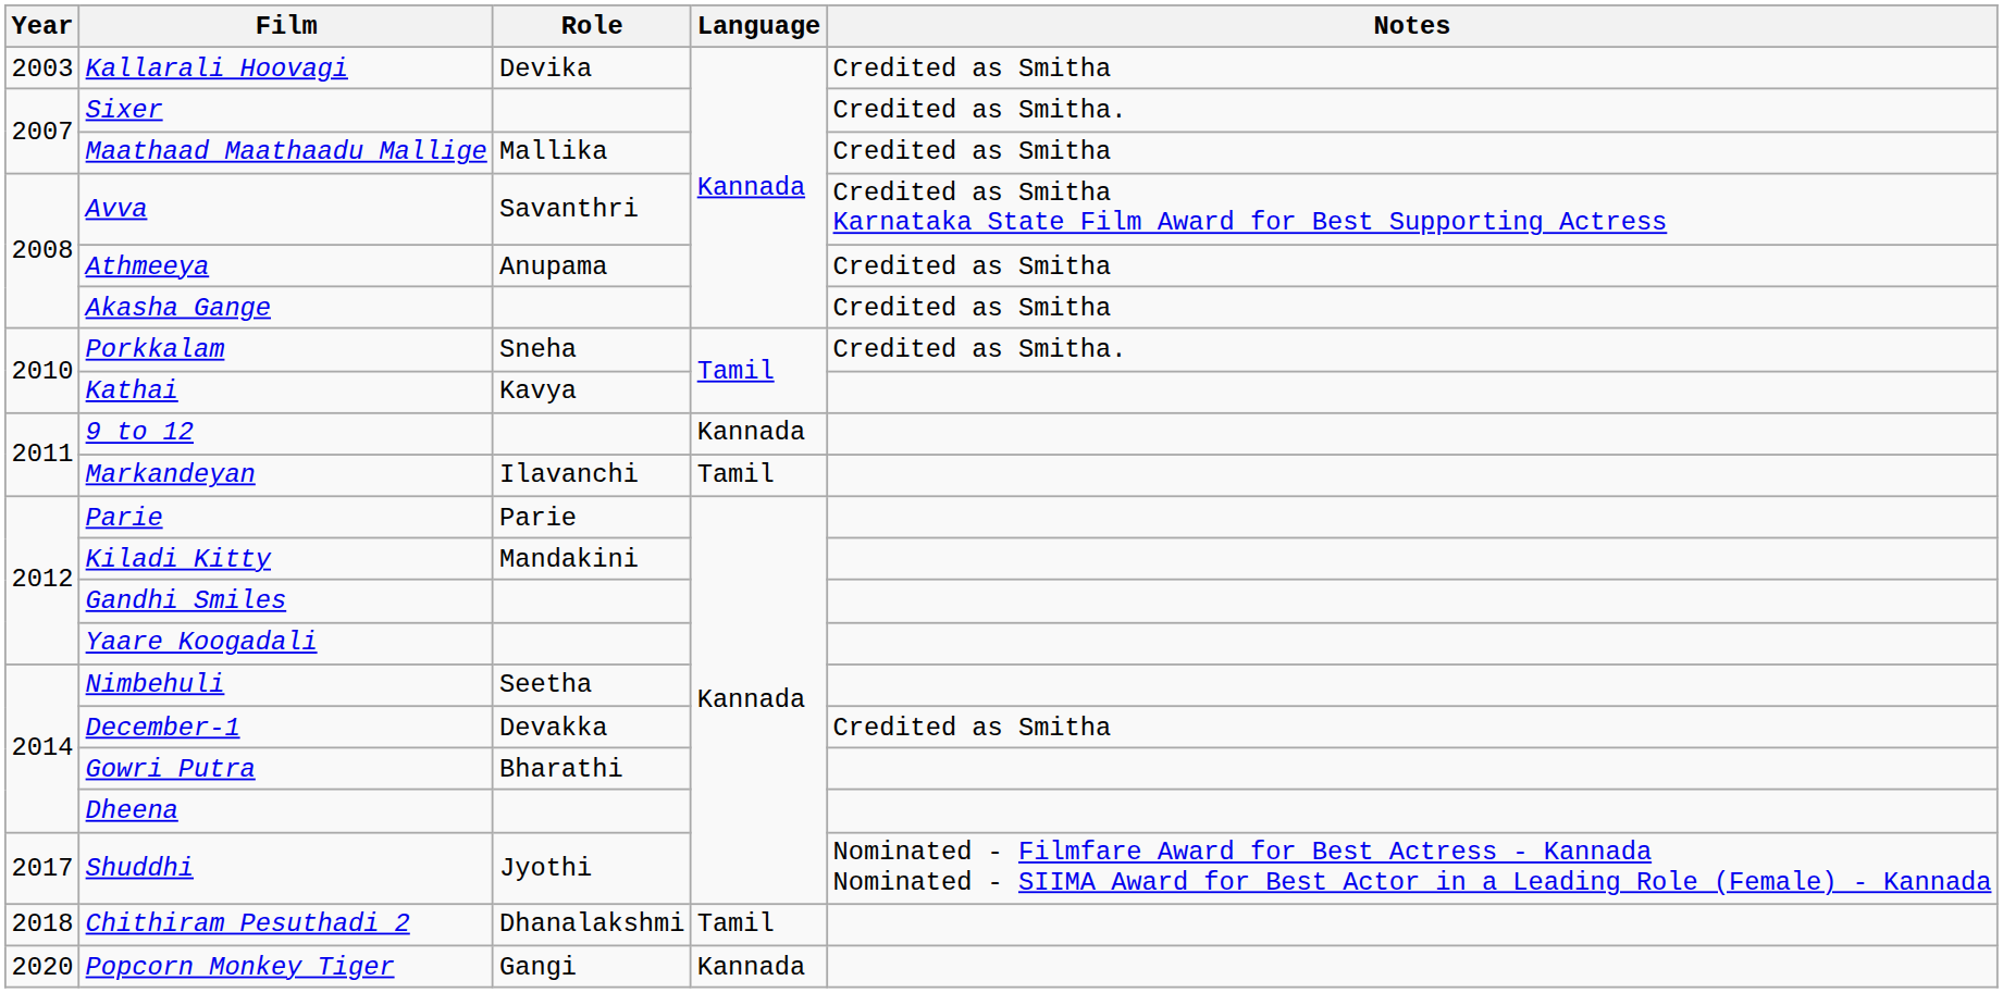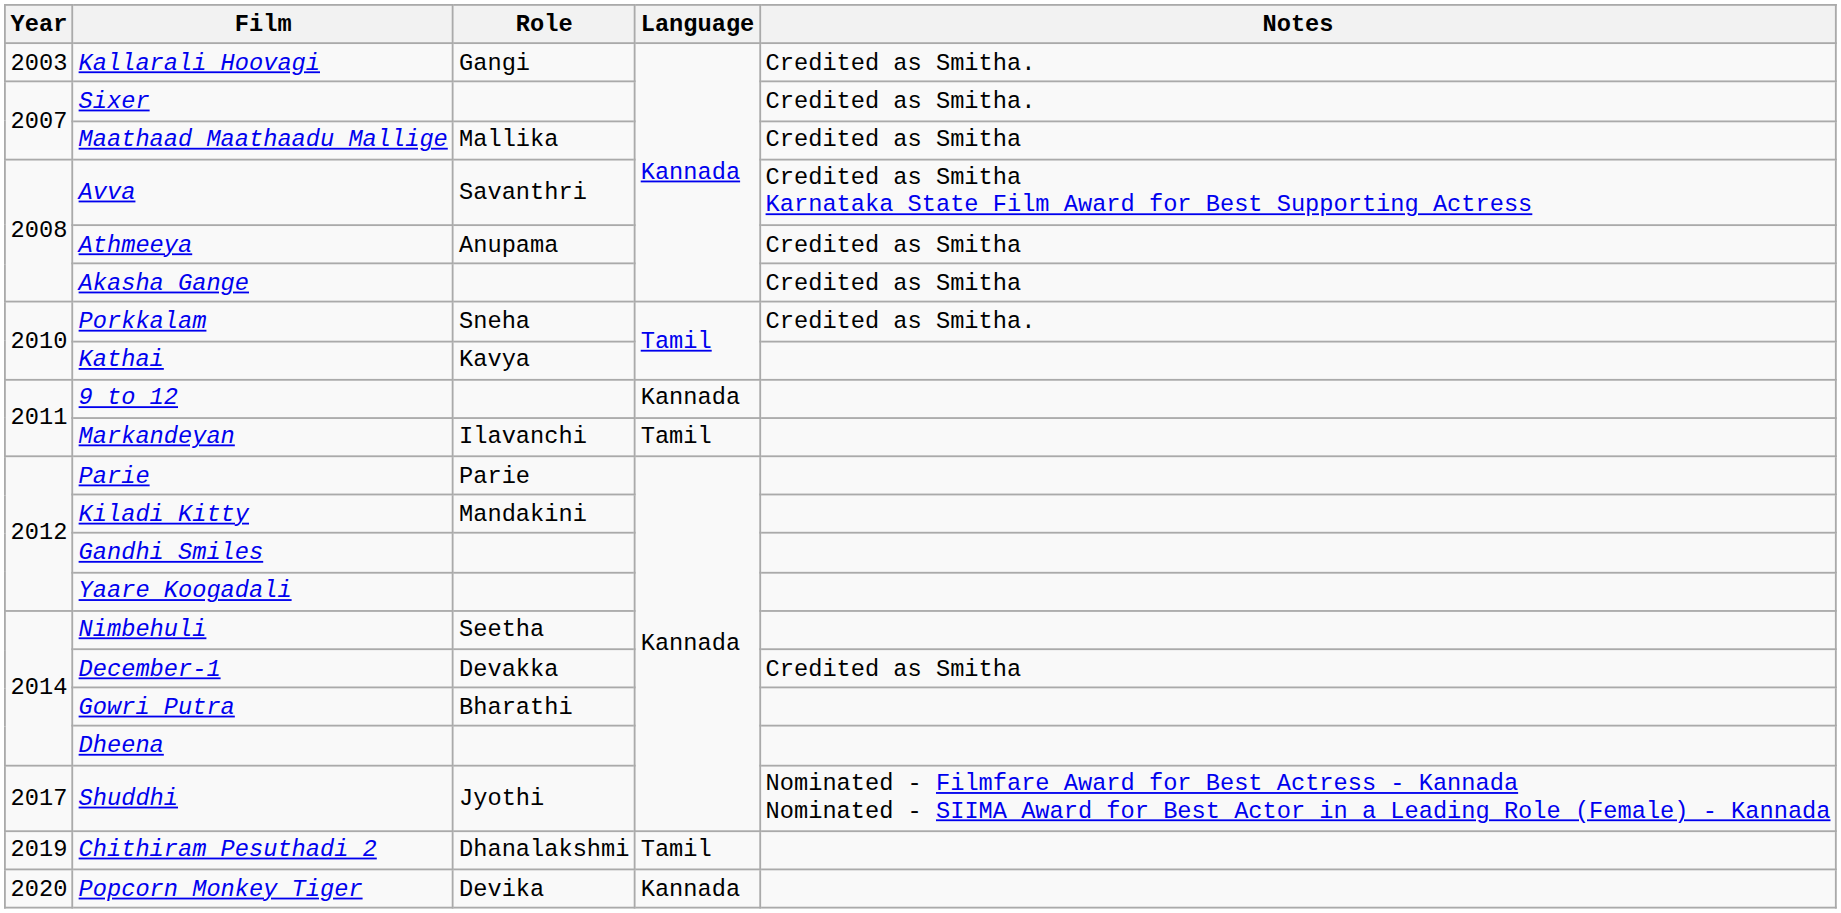Kallarali Hoovagi | Role: Devika -> Gangi
Kallarali Hoovagi | Notes: Credited as Smitha -> Credited as Smitha.
Chithiram Pesuthadi 2 | Year: 2018 -> 2019
Popcorn Monkey Tiger | Role: Gangi -> Devika
